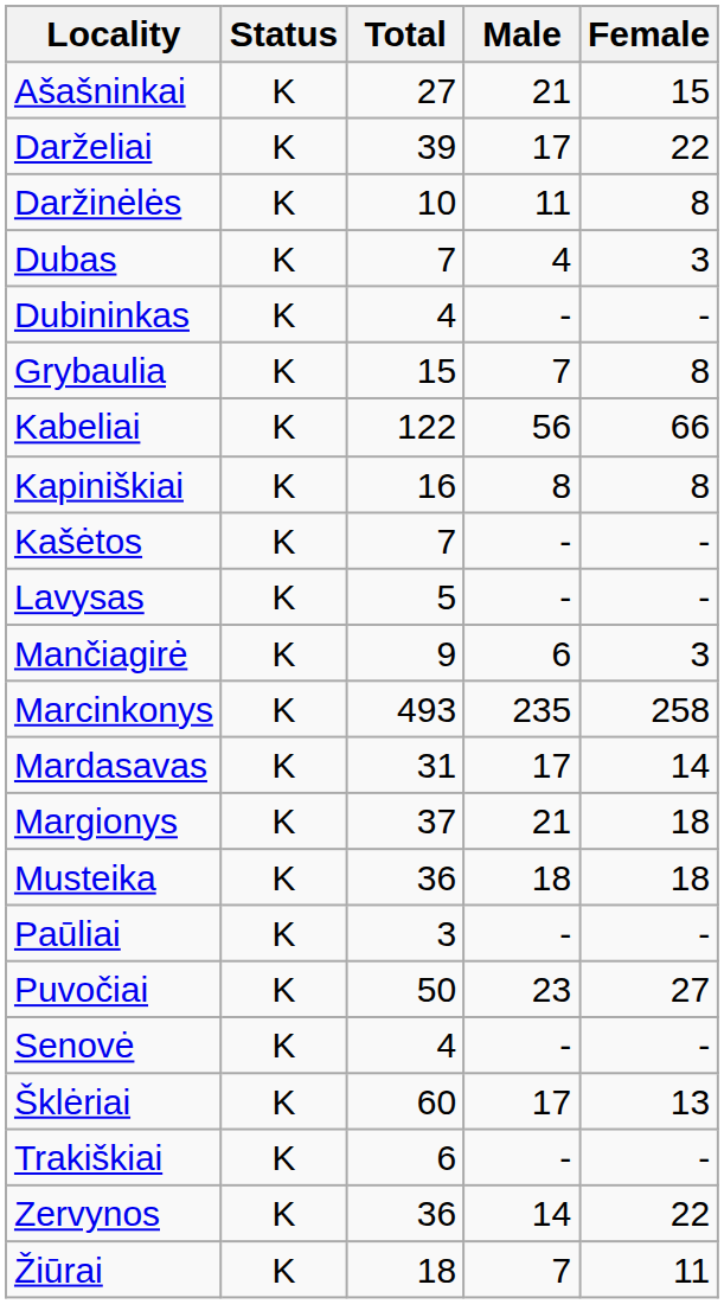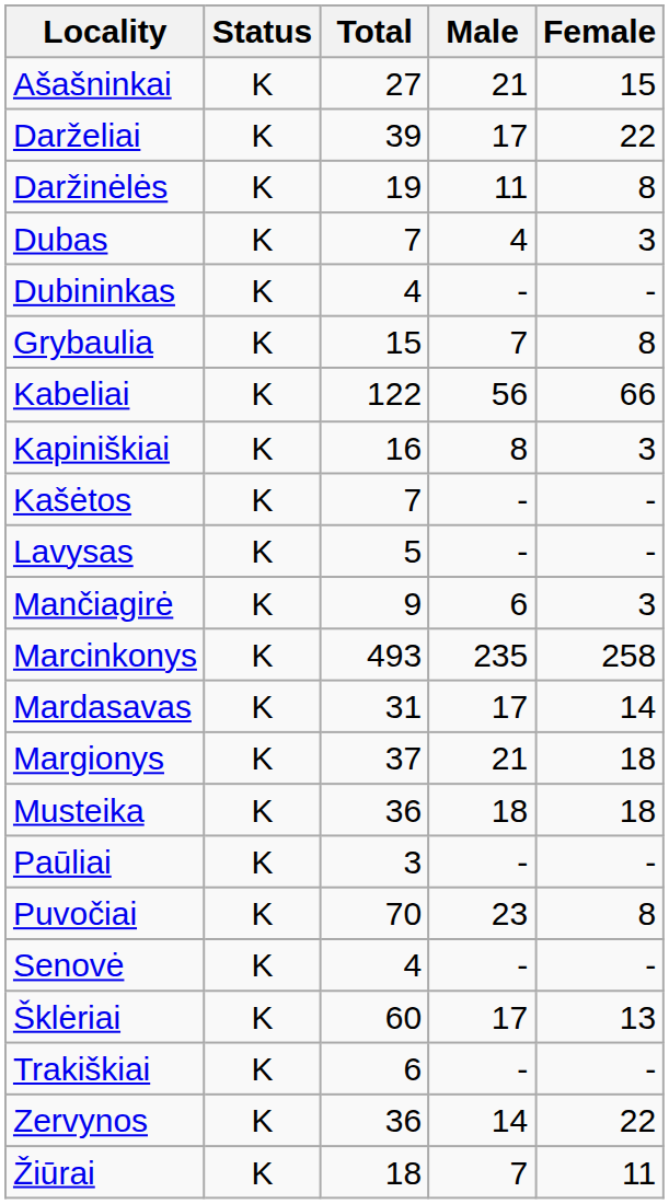Daržinėlės | Total: 10 -> 19
Kapiniškiai | Female: 8 -> 3
Puvočiai | Total: 50 -> 70
Puvočiai | Female: 27 -> 8
